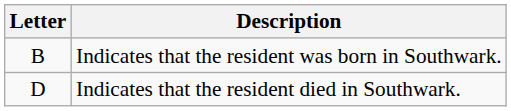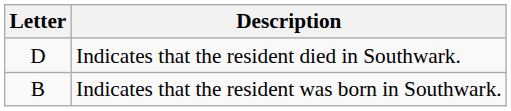rows swapped: Indicates that the resident was born in Southwark. <-> Indicates that the resident died in Southwark.
